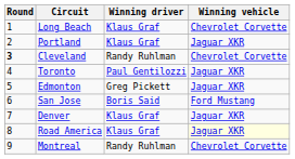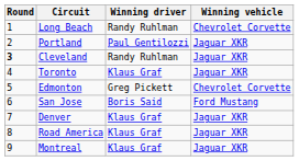Long Beach | Winning driver: Klaus Graf -> Randy Ruhlman
Portland | Winning driver: Klaus Graf -> Paul Gentilozzi
Cleveland | Winning vehicle: Chevrolet Corvette -> Jaguar XKR
Toronto | Winning driver: Paul Gentilozzi -> Klaus Graf
Edmonton | Winning vehicle: Jaguar XKR -> Chevrolet Corvette
Road America | Winning vehicle: lightyellow background -> no background
Montreal | Winning driver: Randy Ruhlman -> Klaus Graf
Montreal | Winning vehicle: Chevrolet Corvette -> Jaguar XKR
